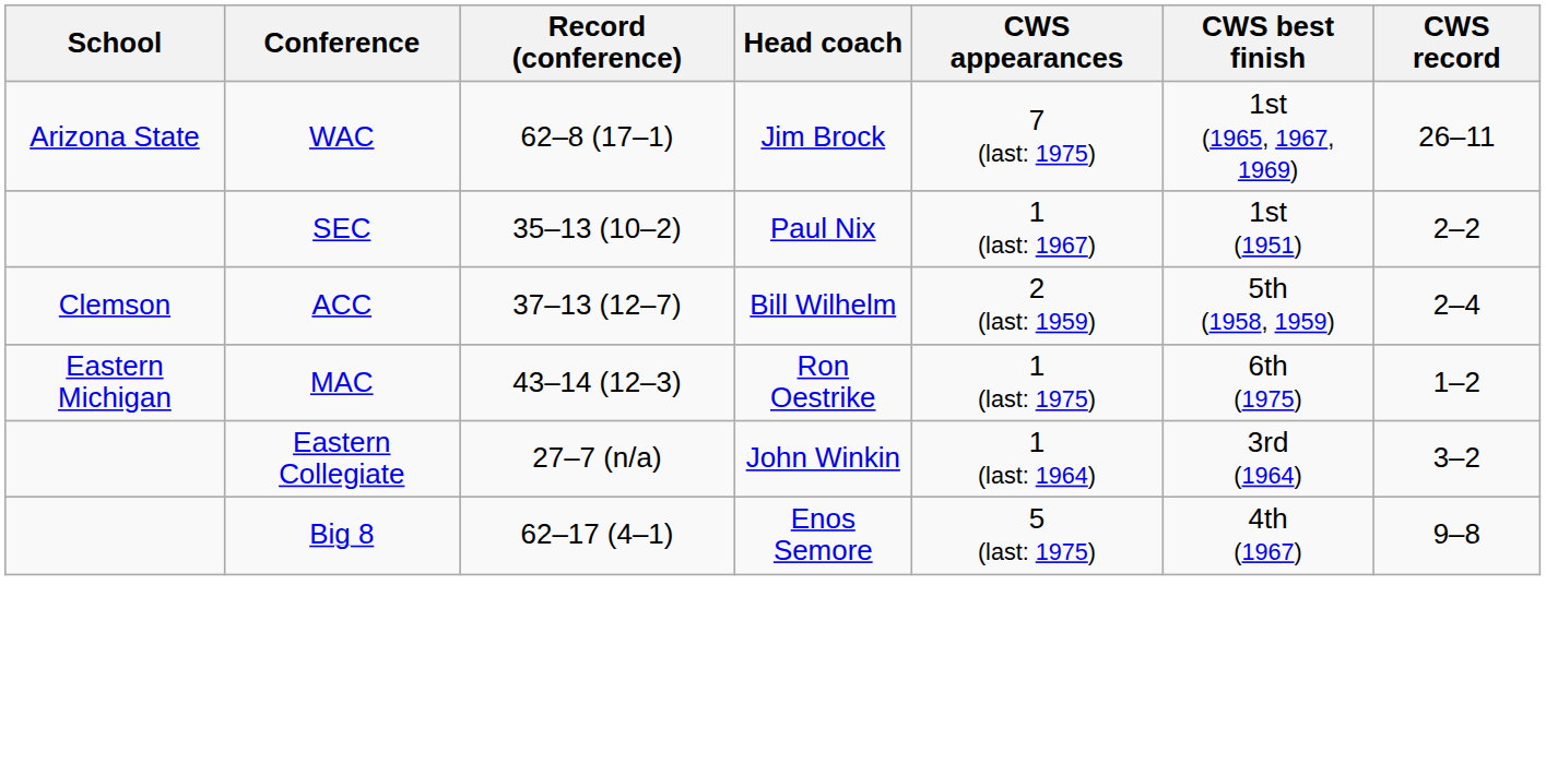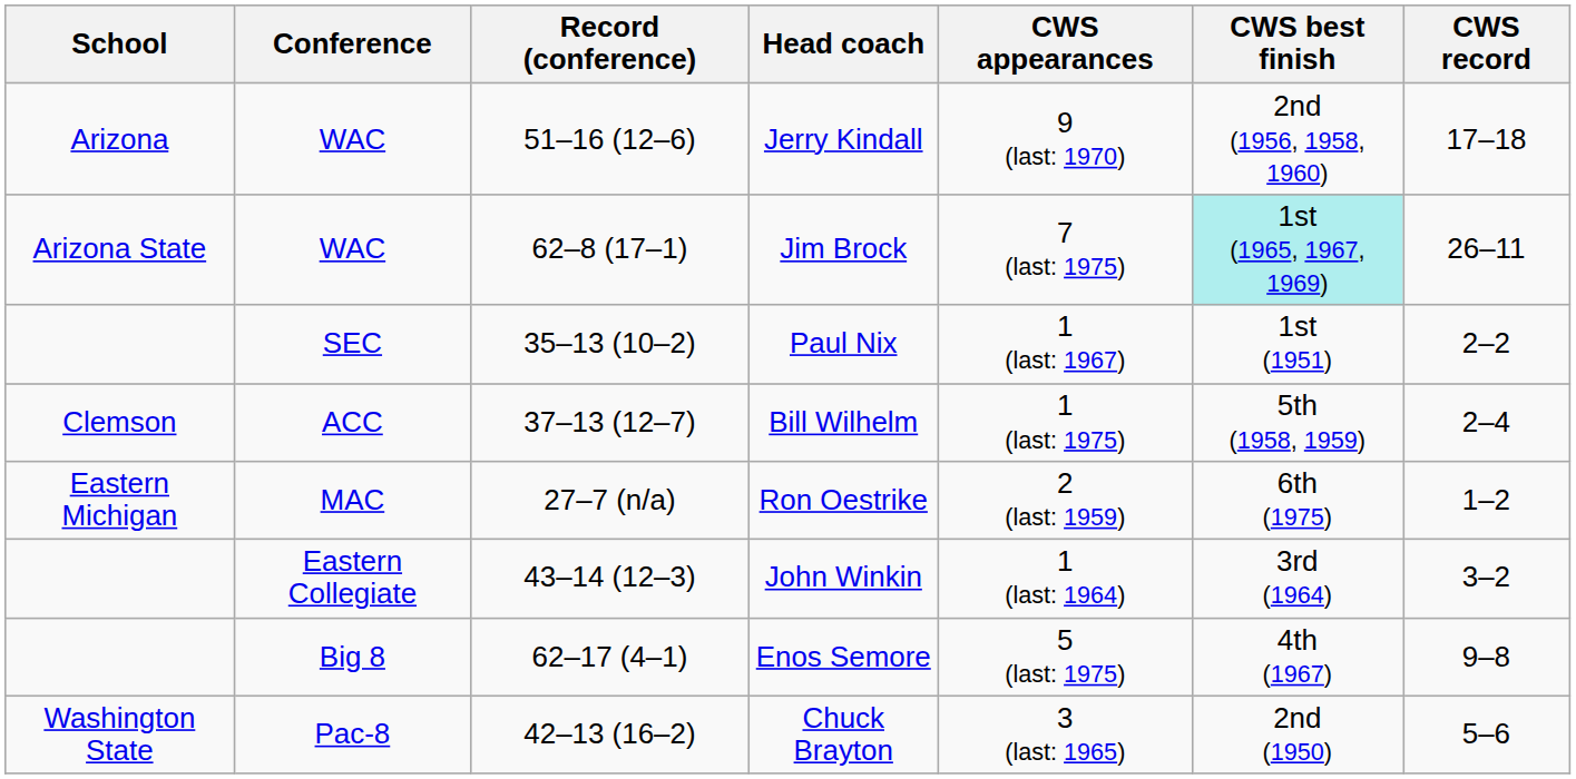+ row: Arizona | WAC | 51–16 (12–6) | Jerry Kindall | 9 (last: 1970) | 2nd (1956, 1958, 1960) | 17–18
Jim Brock | CWS best finish: no background -> paleturquoise background
Bill Wilhelm | CWS appearances: 2 (last: 1959) -> 1 (last: 1975)
Ron Oestrike | Record (conference): 43–14 (12–3) -> 27–7 (n/a)
Ron Oestrike | CWS appearances: 1 (last: 1975) -> 2 (last: 1959)
John Winkin | Record (conference): 27–7 (n/a) -> 43–14 (12–3)
+ row: Washington State | Pac-8 | 42–13 (16–2) | Chuck Brayton | 3 (last: 1965) | 2nd (1950) | 5–6
